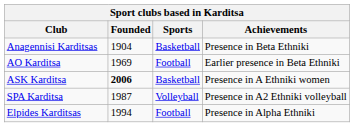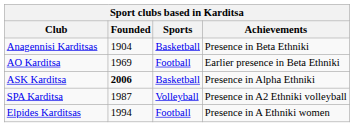ASK Karditsa | Achievements: Presence in A Ethniki women -> Presence in Alpha Ethniki
Elpides Karditsas | Achievements: Presence in Alpha Ethniki -> Presence in A Ethniki women
